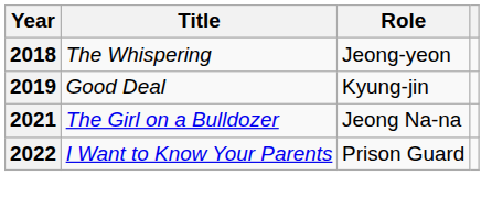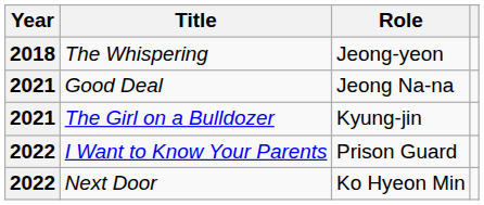Good Deal | Year: 2019 -> 2021
Good Deal | Role: Kyung-jin -> Jeong Na-na
The Girl on a Bulldozer | Role: Jeong Na-na -> Kyung-jin
+ row: 2022 | Next Door | Ko Hyeon Min
